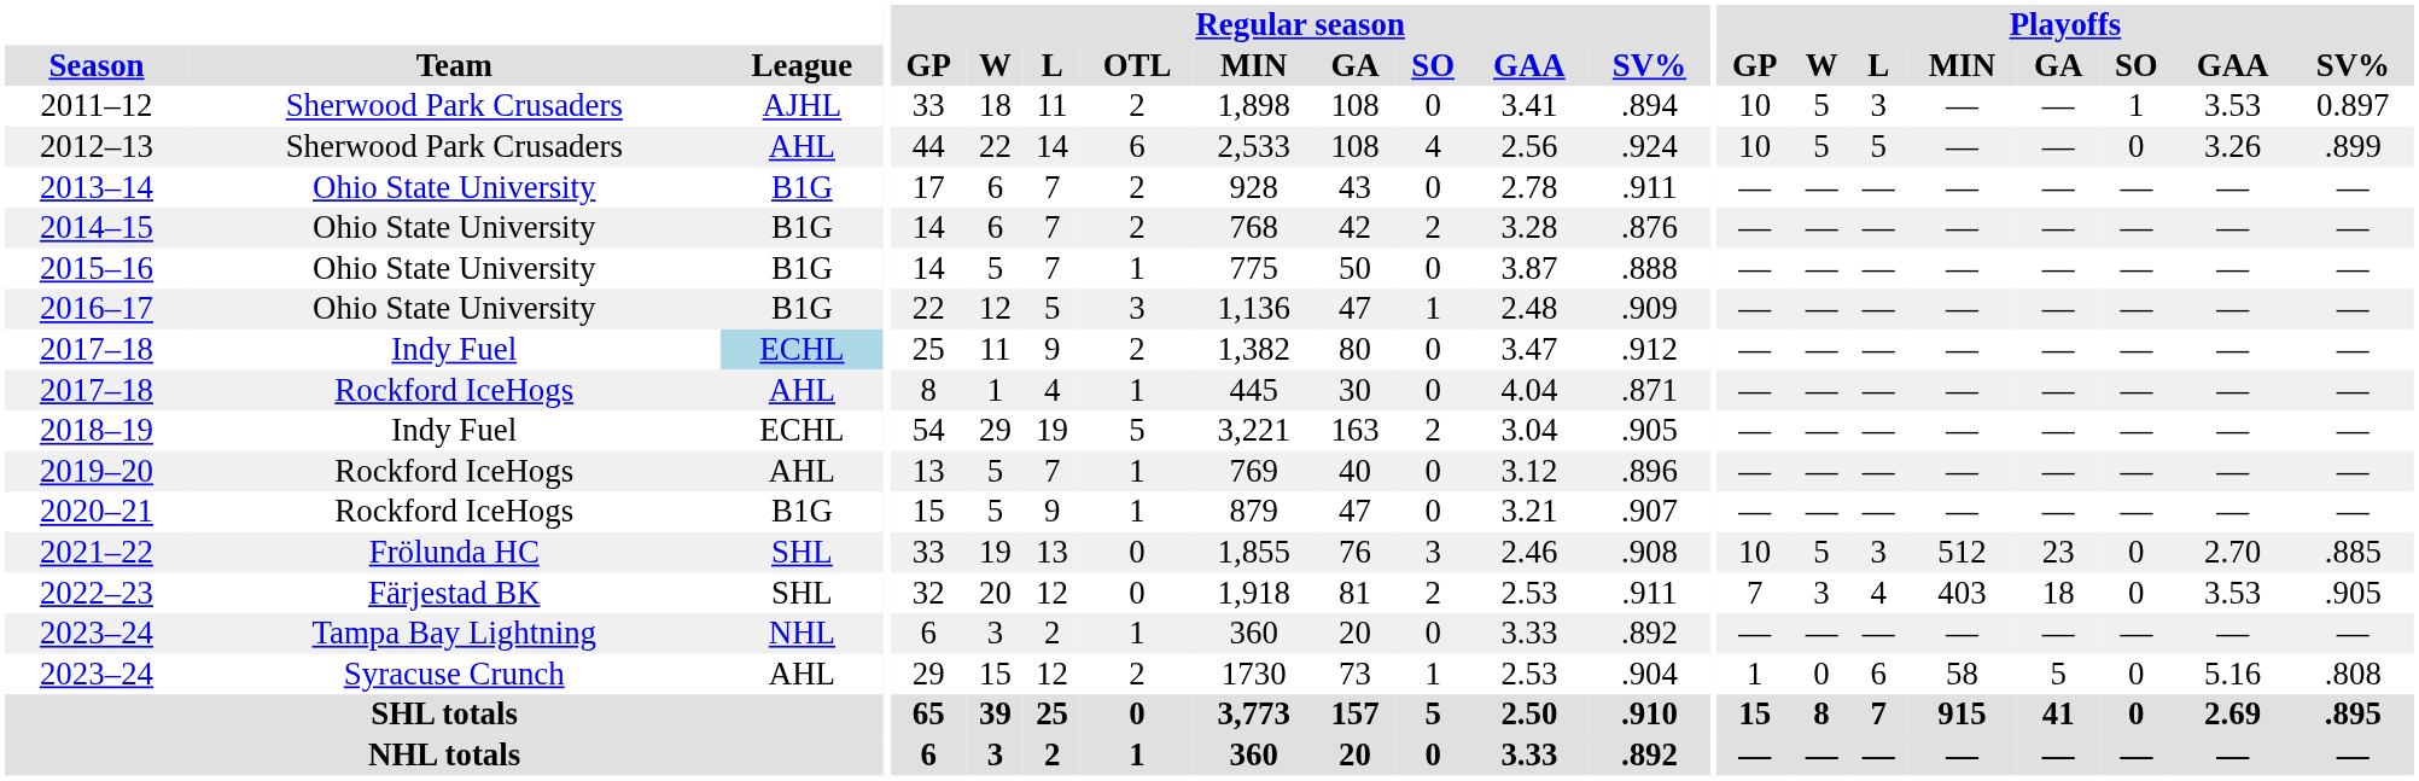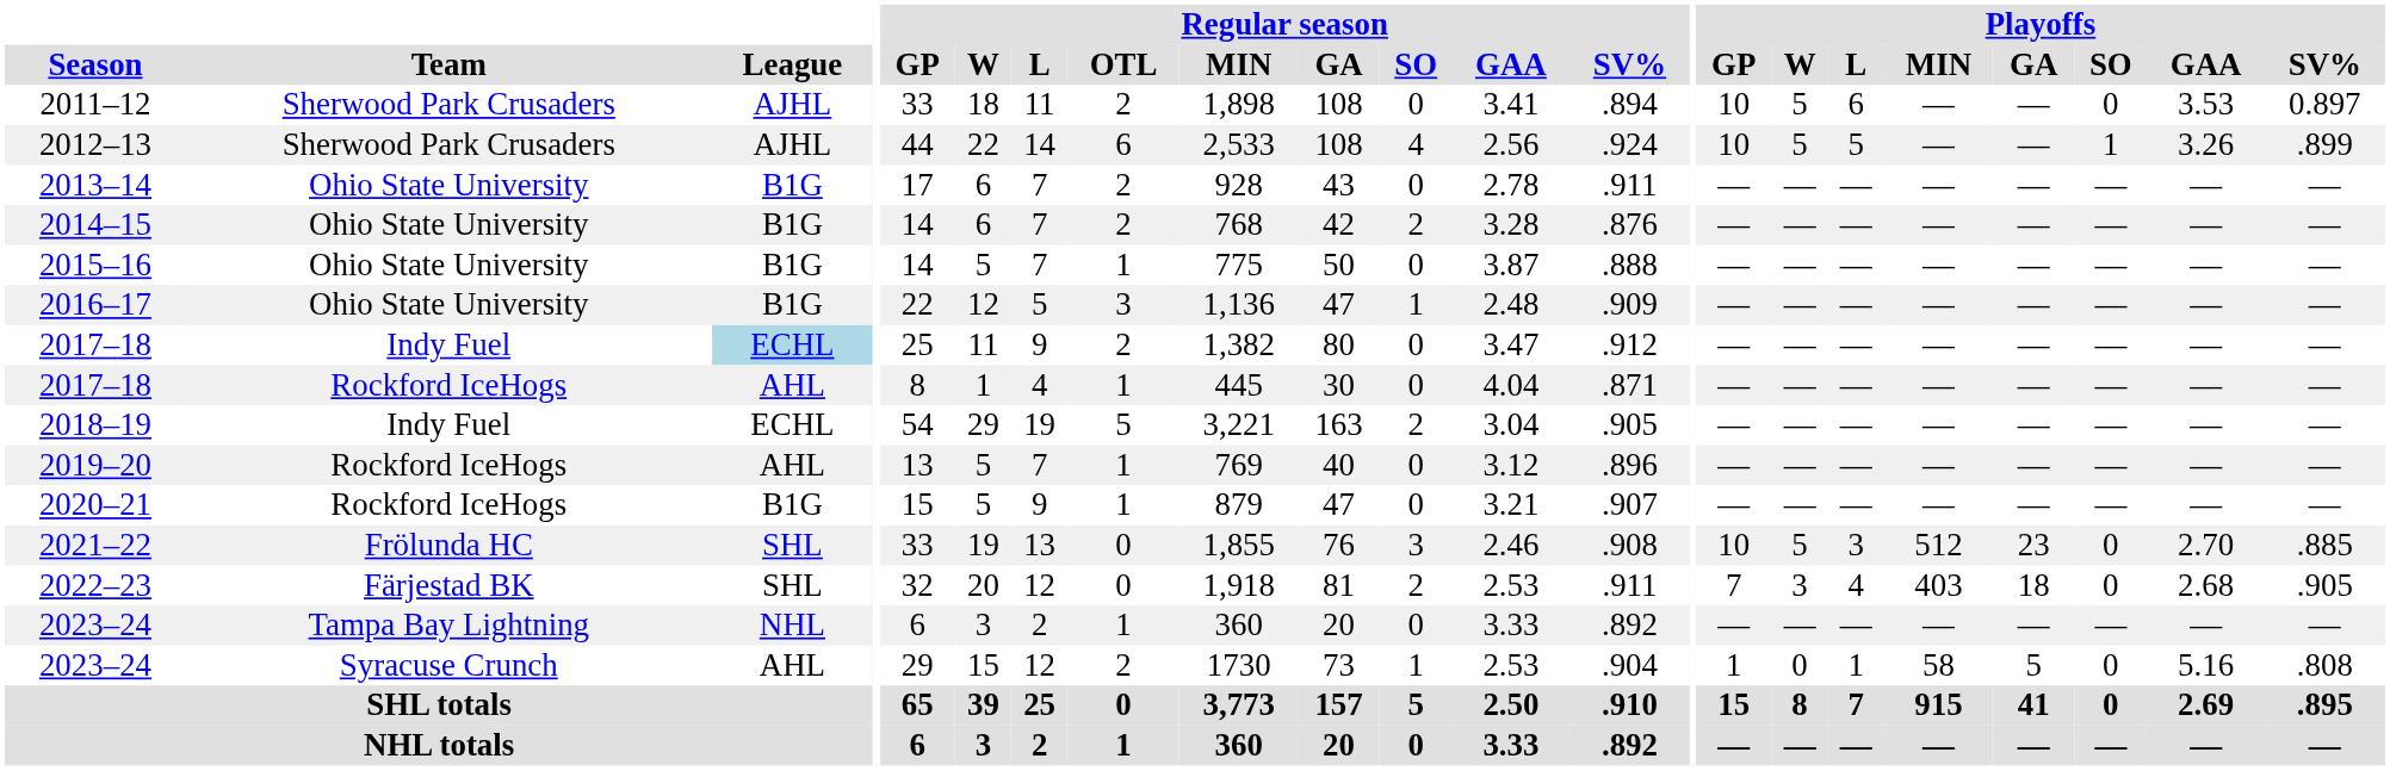2011–12 | Playoffs / L: 3 -> 6
2011–12 | Playoffs / SO: 1 -> 0
2012–13 | League: AHL -> AJHL
2012–13 | Playoffs / SO: 0 -> 1
2022–23 | Playoffs / GAA: 3.53 -> 2.68
2023–24 / Syracuse Crunch | Playoffs / L: 6 -> 1
